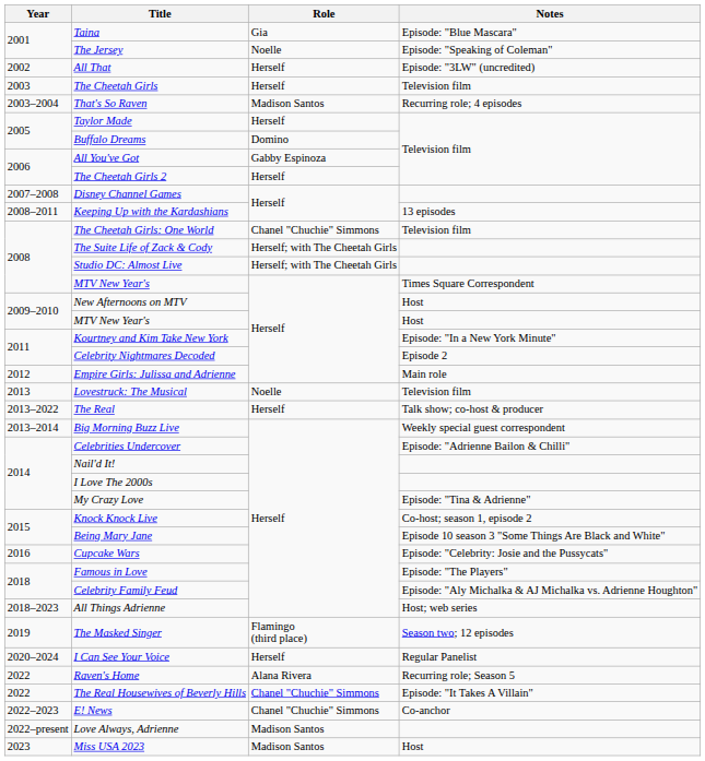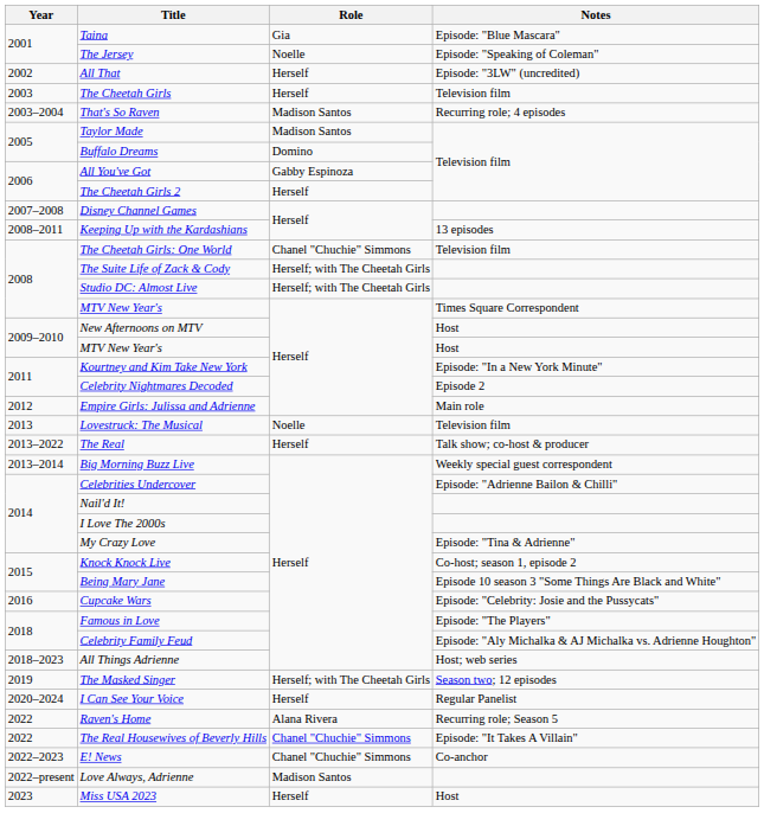Taylor Made | Role: Herself -> Madison Santos
The Masked Singer | Role: Flamingo (third place) -> Herself; with The Cheetah Girls
Miss USA 2023 | Role: Madison Santos -> Herself
